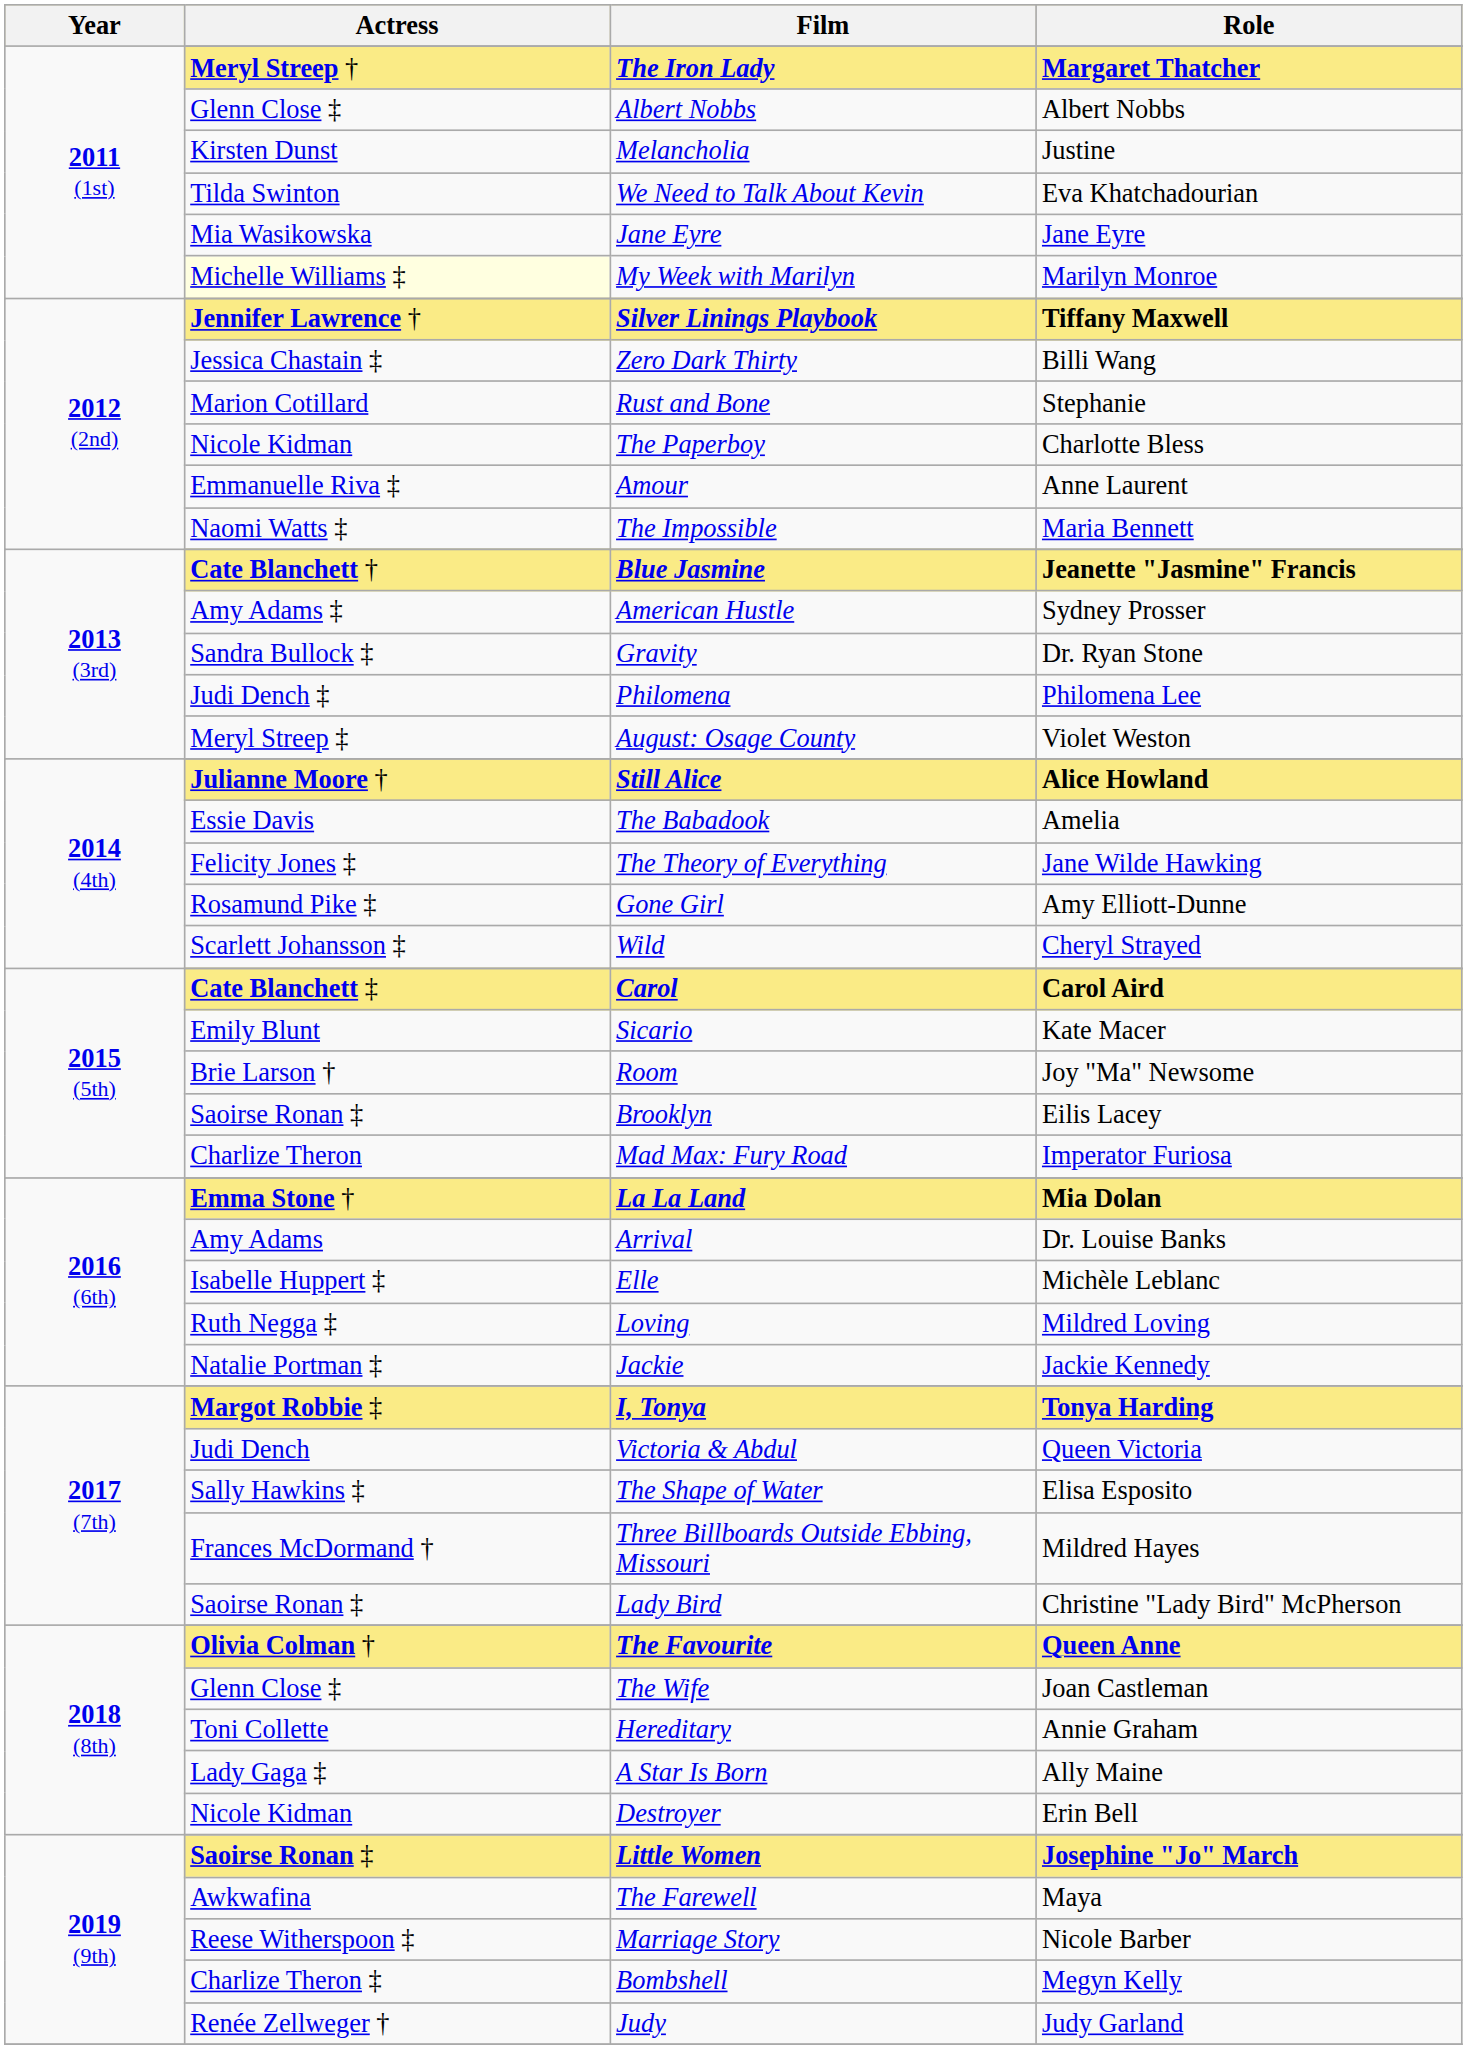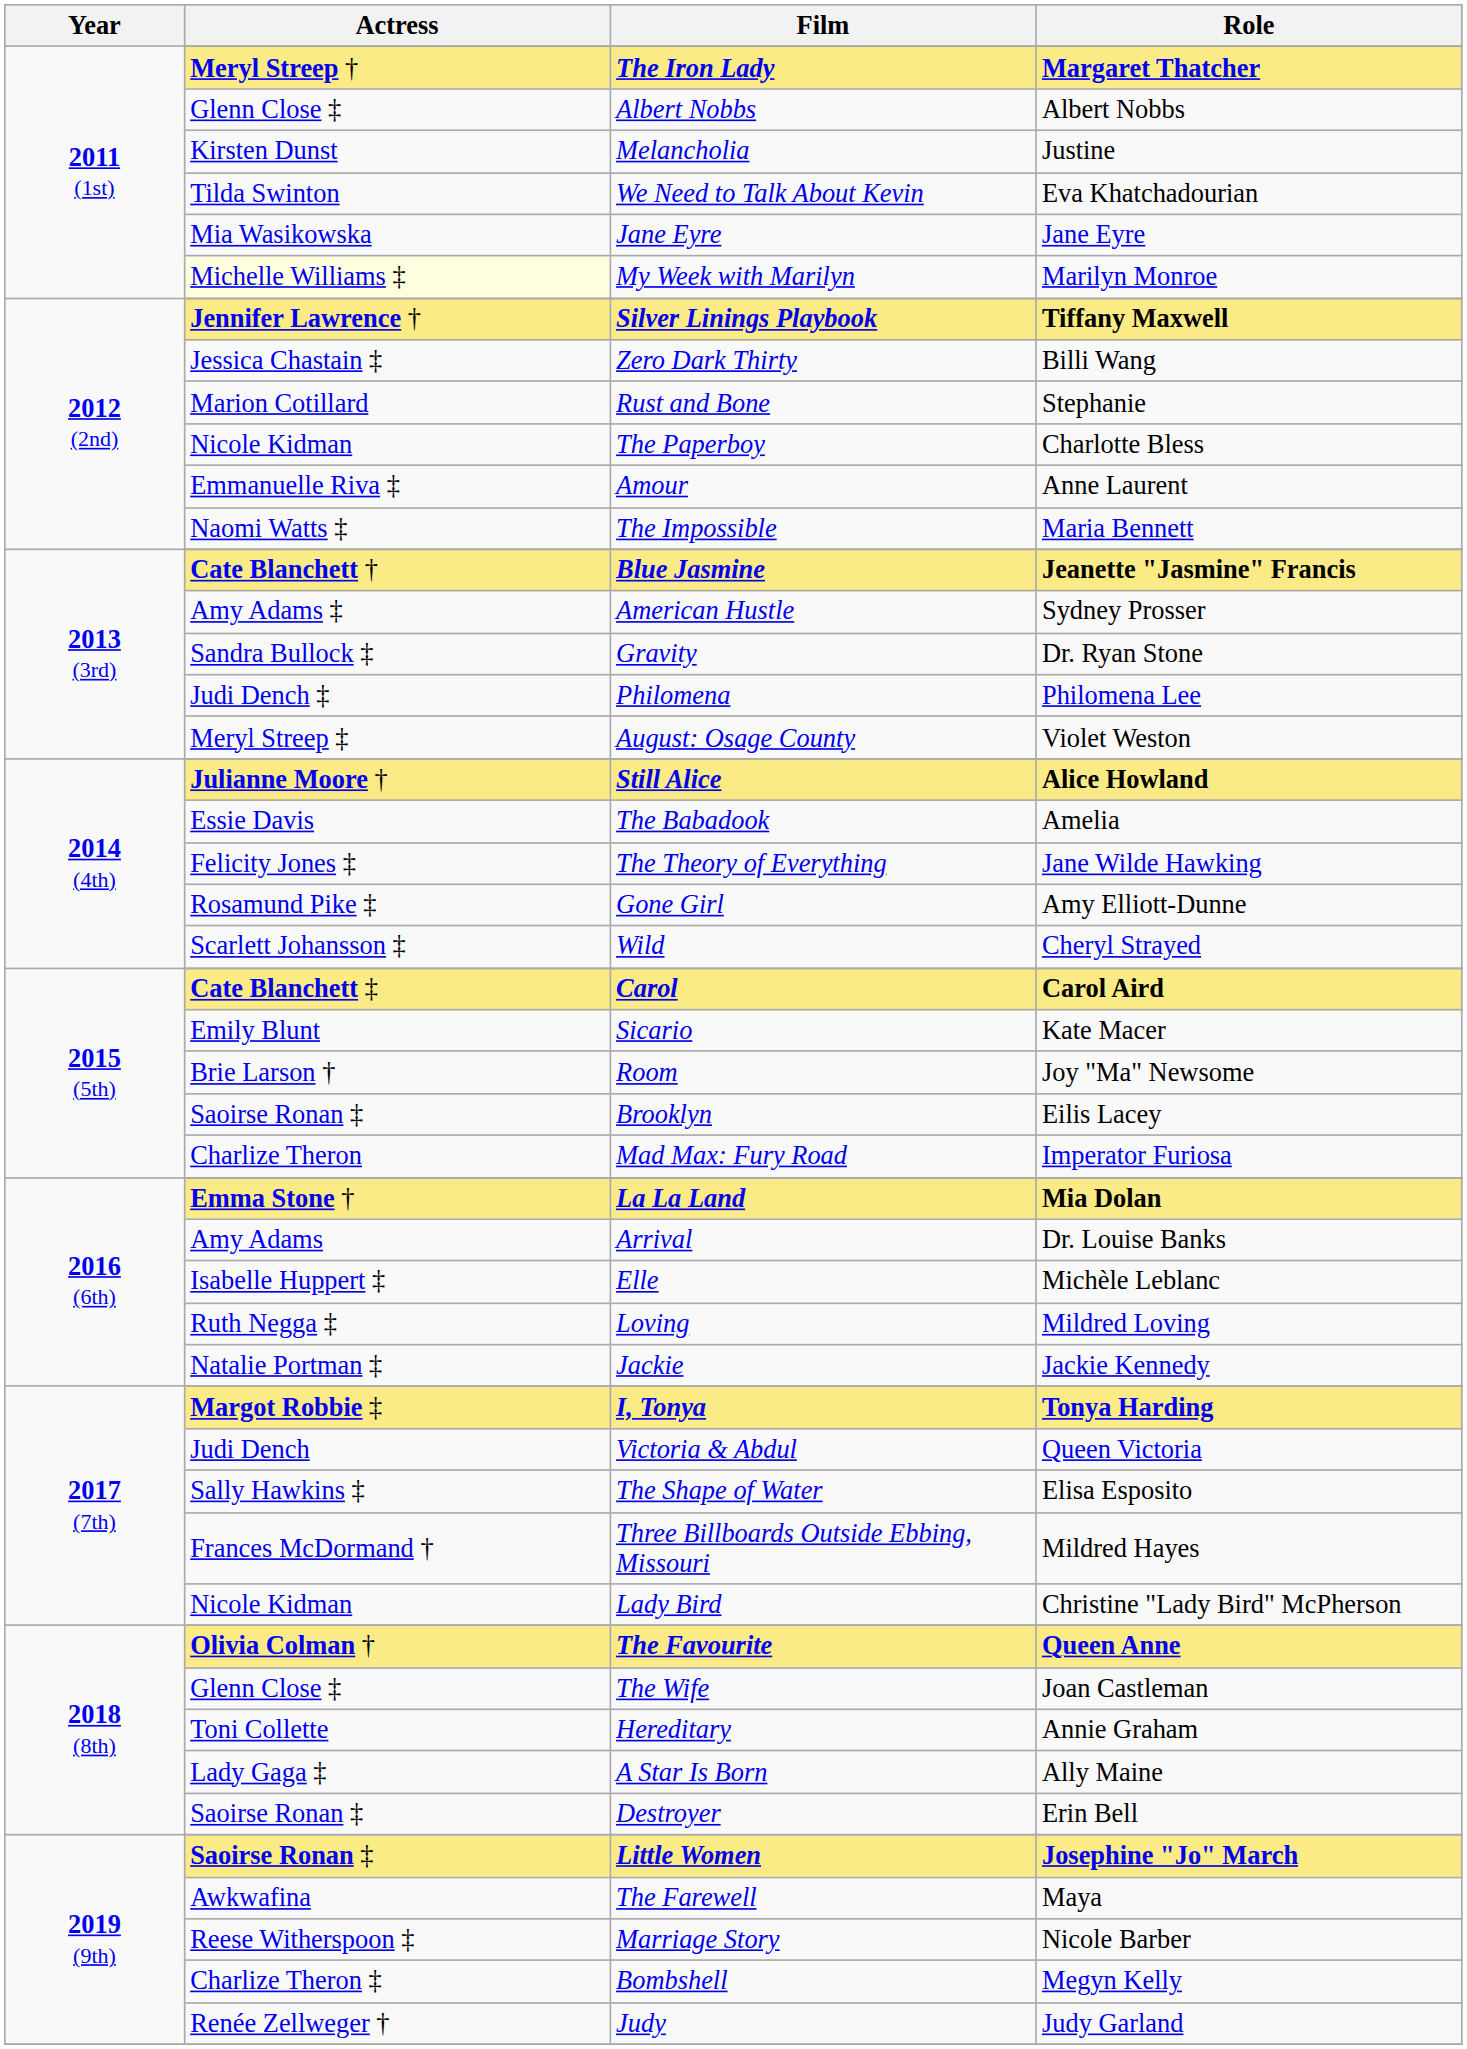Lady Bird | Actress: Saoirse Ronan ‡ -> Nicole Kidman
Destroyer | Actress: Nicole Kidman -> Saoirse Ronan ‡
